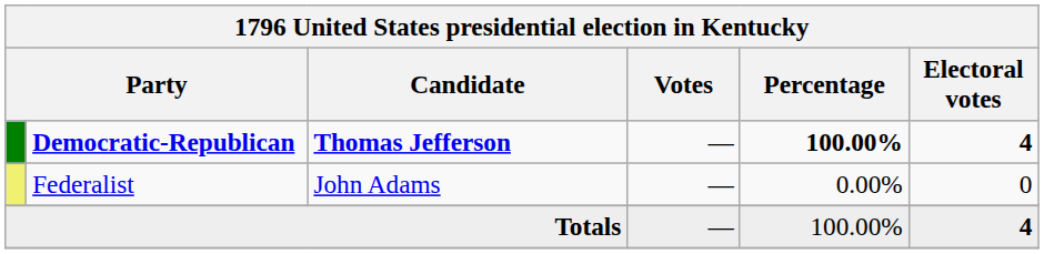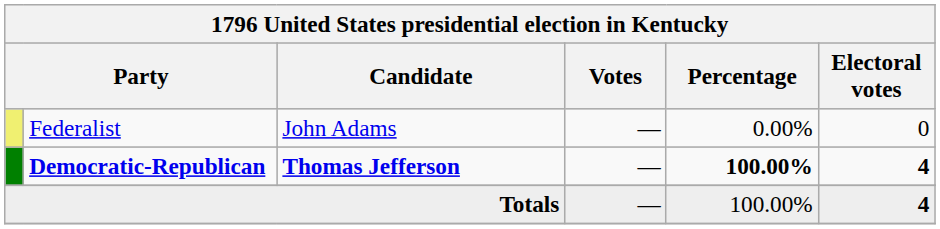rows swapped: Democratic-Republican <-> Federalist
